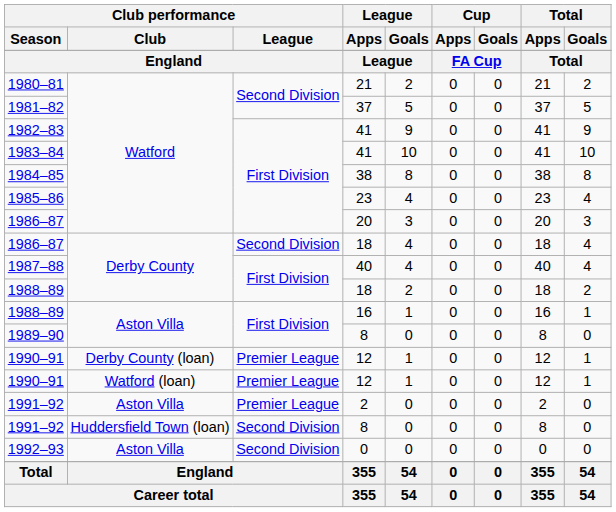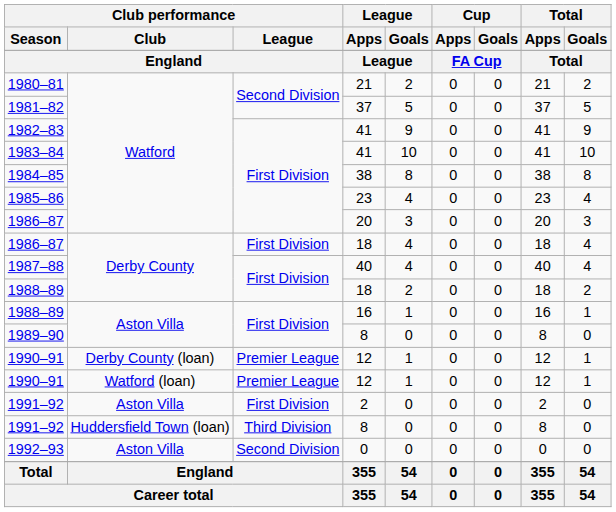1986–87 / Derby County | Club performance / League: Second Division -> First Division
1991–92 / Aston Villa | Club performance / League: Premier League -> First Division
1991–92 / Huddersfield Town (loan) | Club performance / League: Second Division -> Third Division
